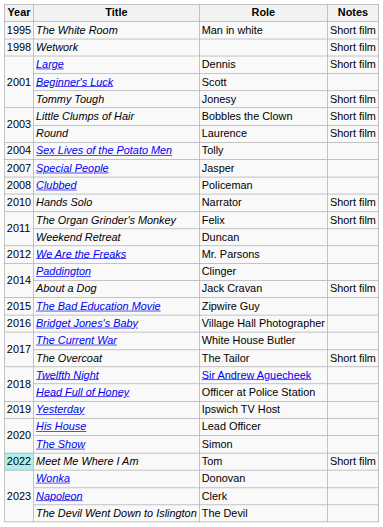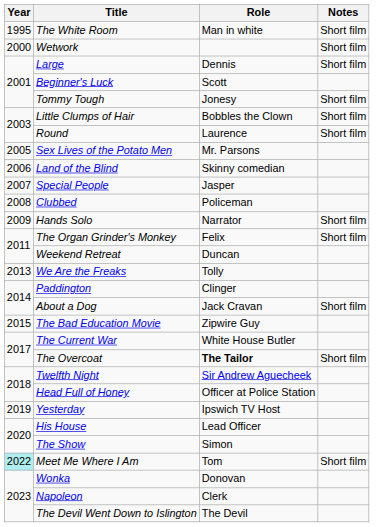Wetwork | Year: 1998 -> 2000
Sex Lives of the Potato Men | Year: 2004 -> 2005
Sex Lives of the Potato Men | Role: Tolly -> Mr. Parsons
+ row: 2006 | Land of the Blind | Skinny comedian
Hands Solo | Year: 2010 -> 2009
We Are the Freaks | Year: 2012 -> 2013
We Are the Freaks | Role: Mr. Parsons -> Tolly
- row: 2016 | Bridget Jones's Baby | Village Hall Photographer
The Overcoat | Role: normal -> bold
